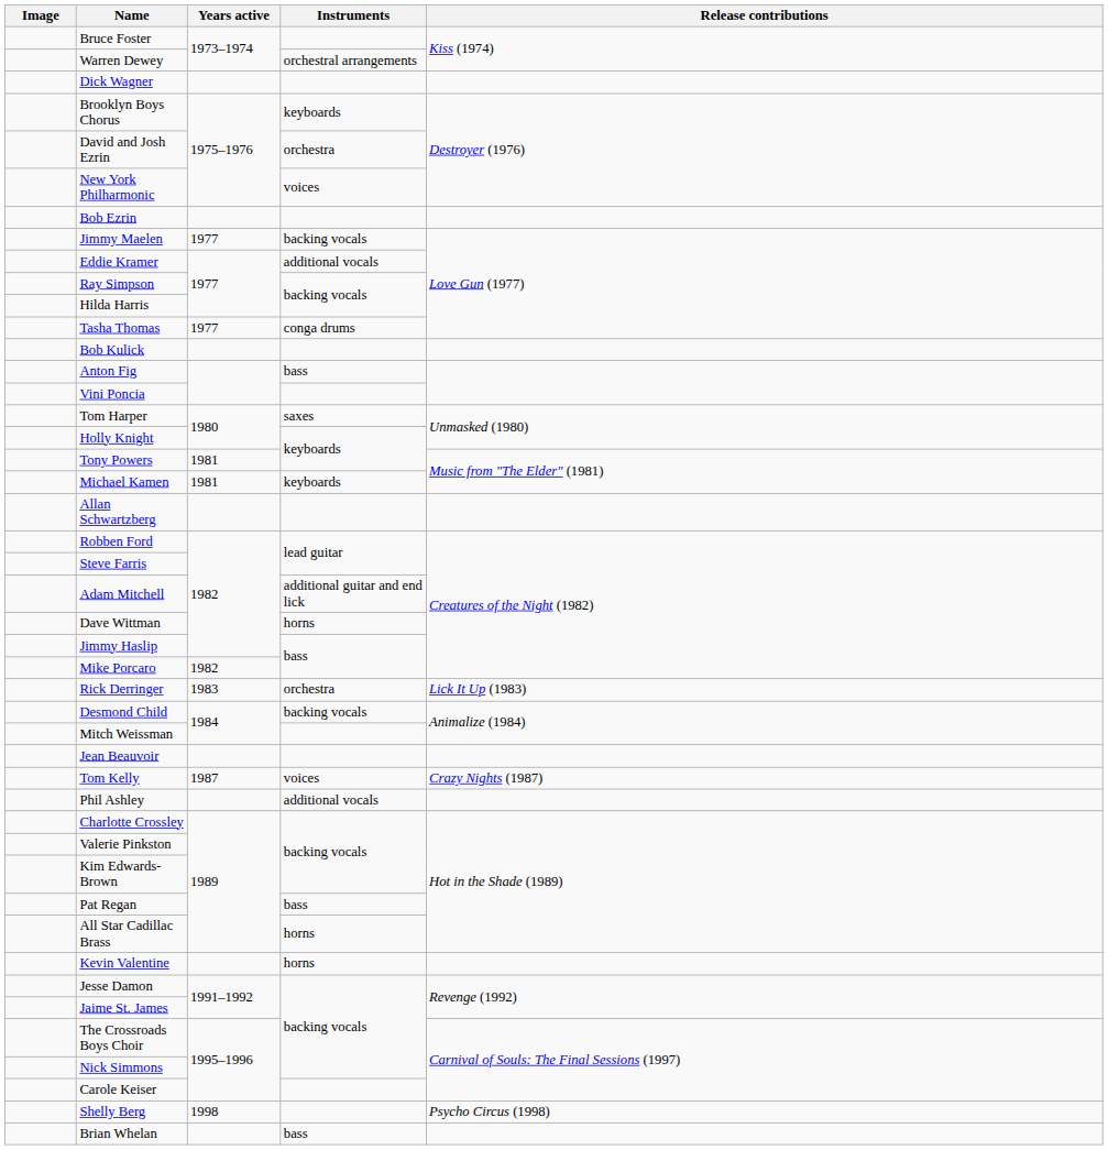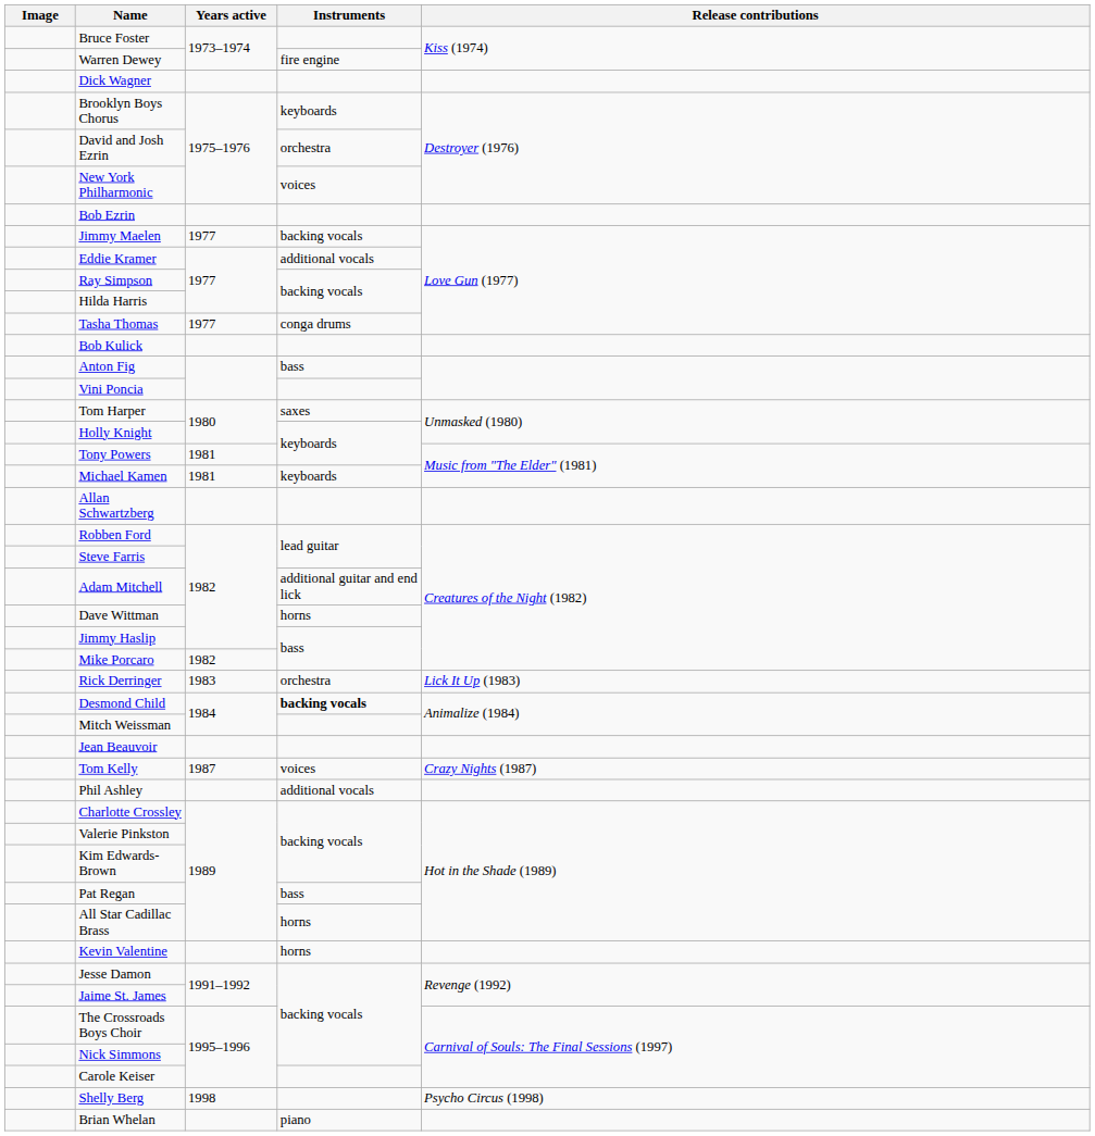Warren Dewey | Instruments: orchestral arrangements -> fire engine
Desmond Child | Instruments: normal -> bold
Brian Whelan | Instruments: bass -> piano
